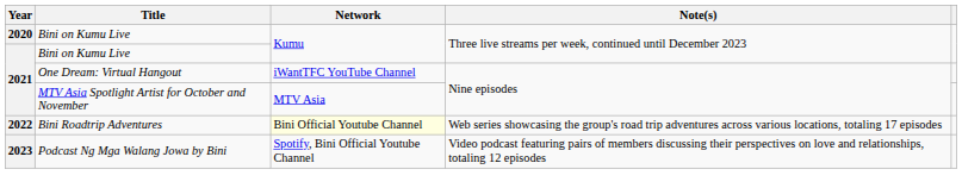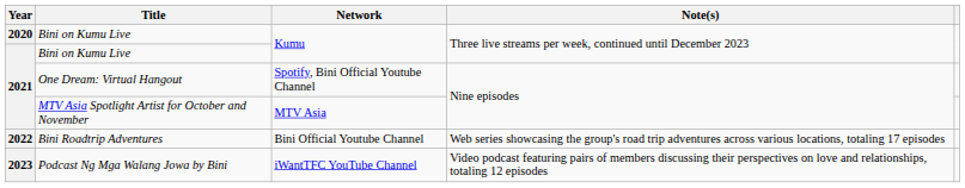One Dream: Virtual Hangout | Network: iWantTFC YouTube Channel -> Spotify, Bini Official Youtube Channel
Bini Roadtrip Adventures | Network: lightyellow background -> no background
Podcast Ng Mga Walang Jowa by Bini | Network: Spotify, Bini Official Youtube Channel -> iWantTFC YouTube Channel
